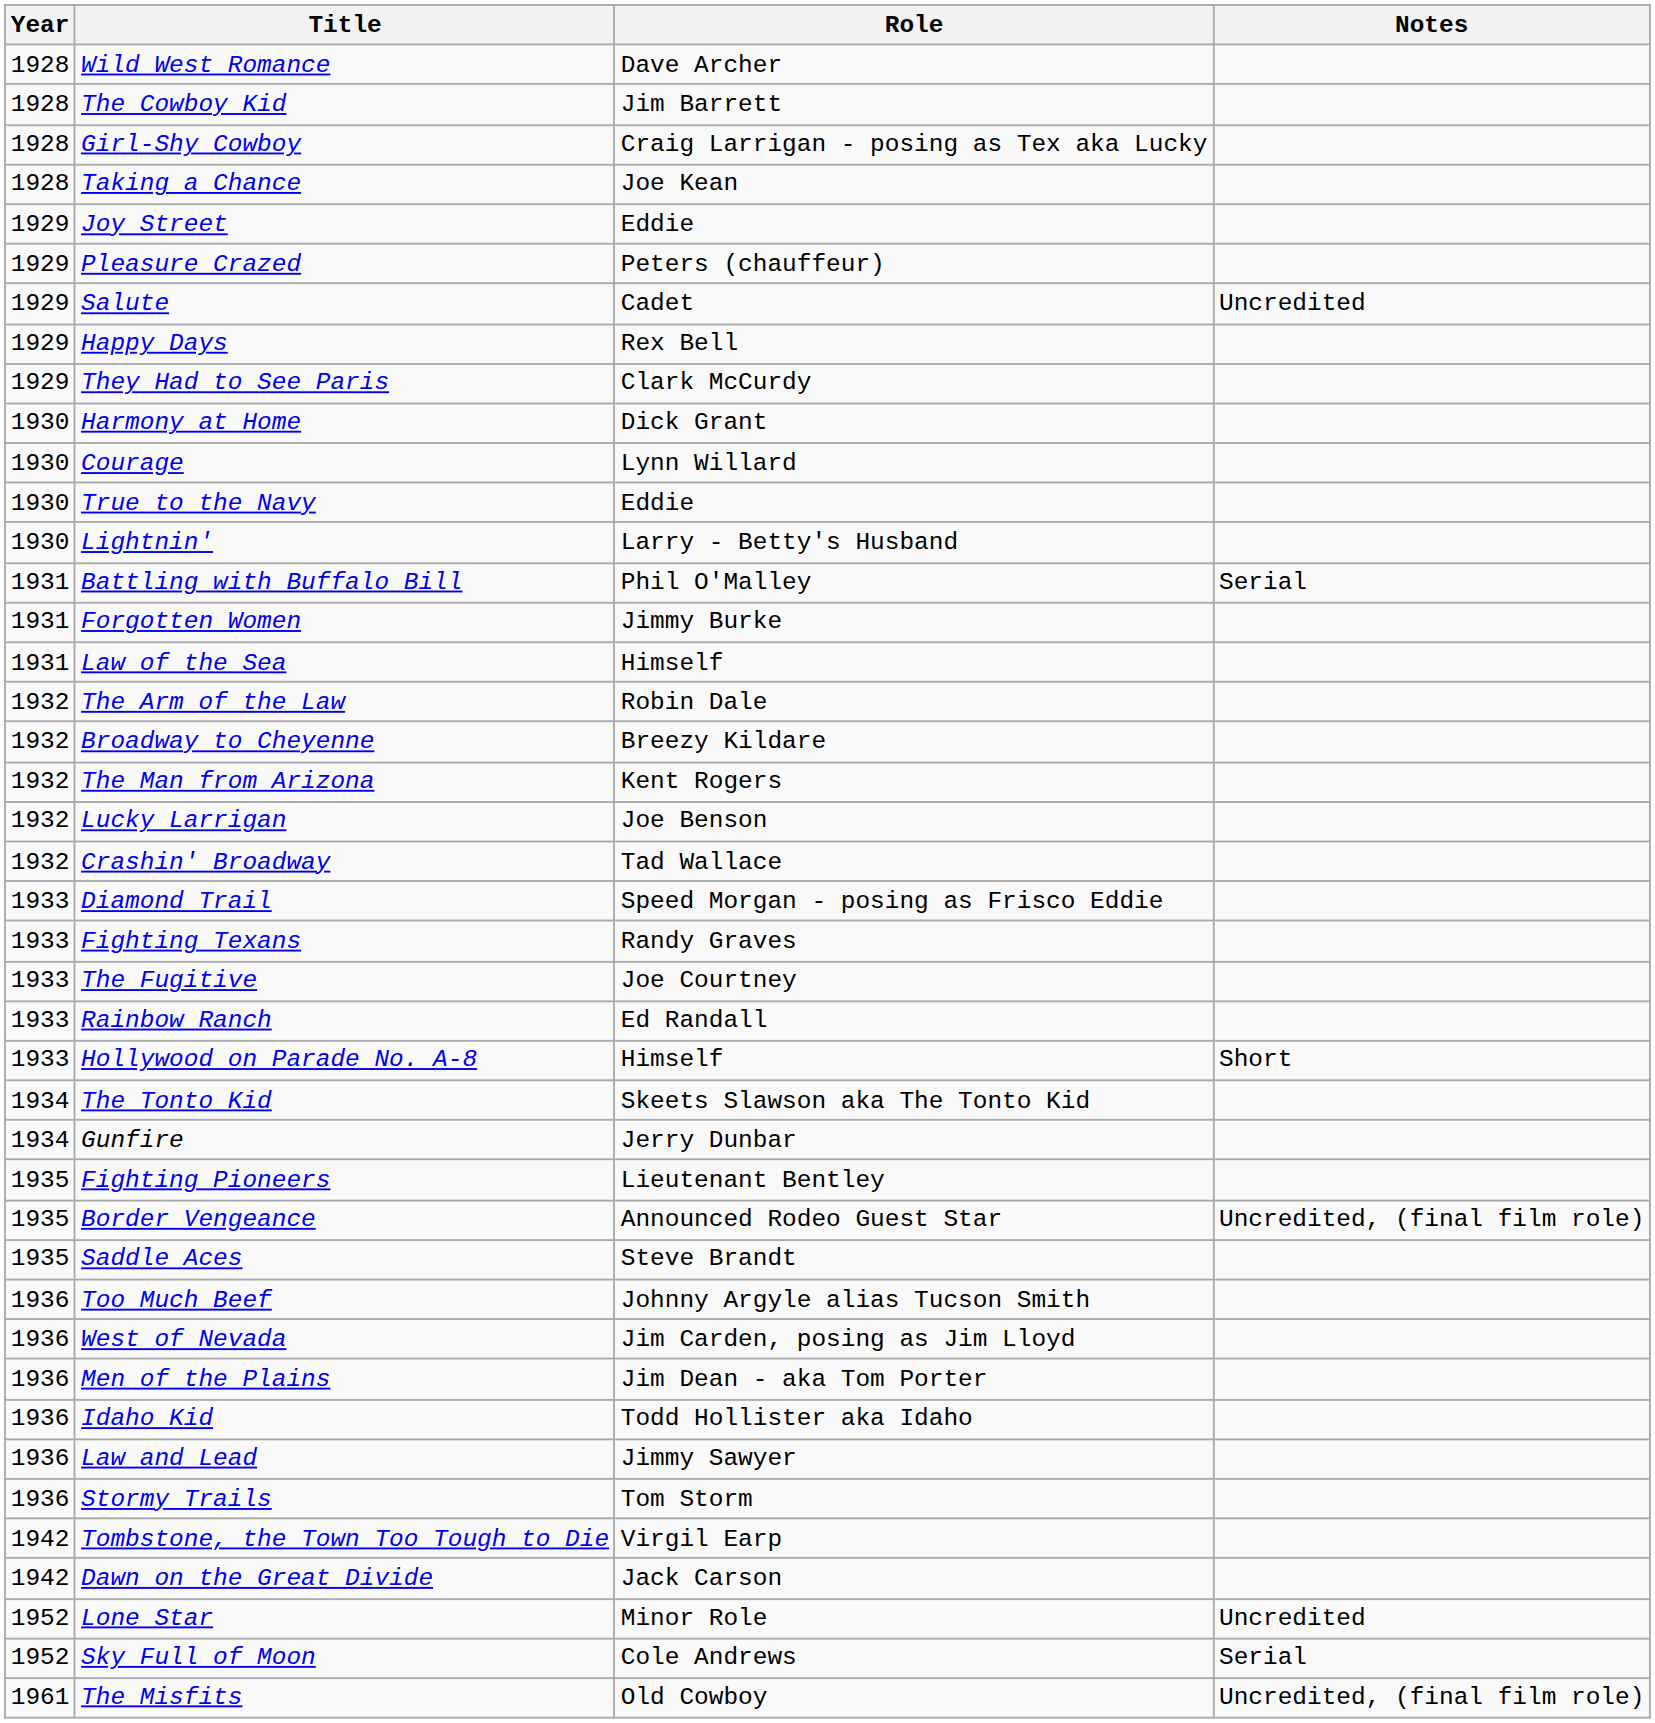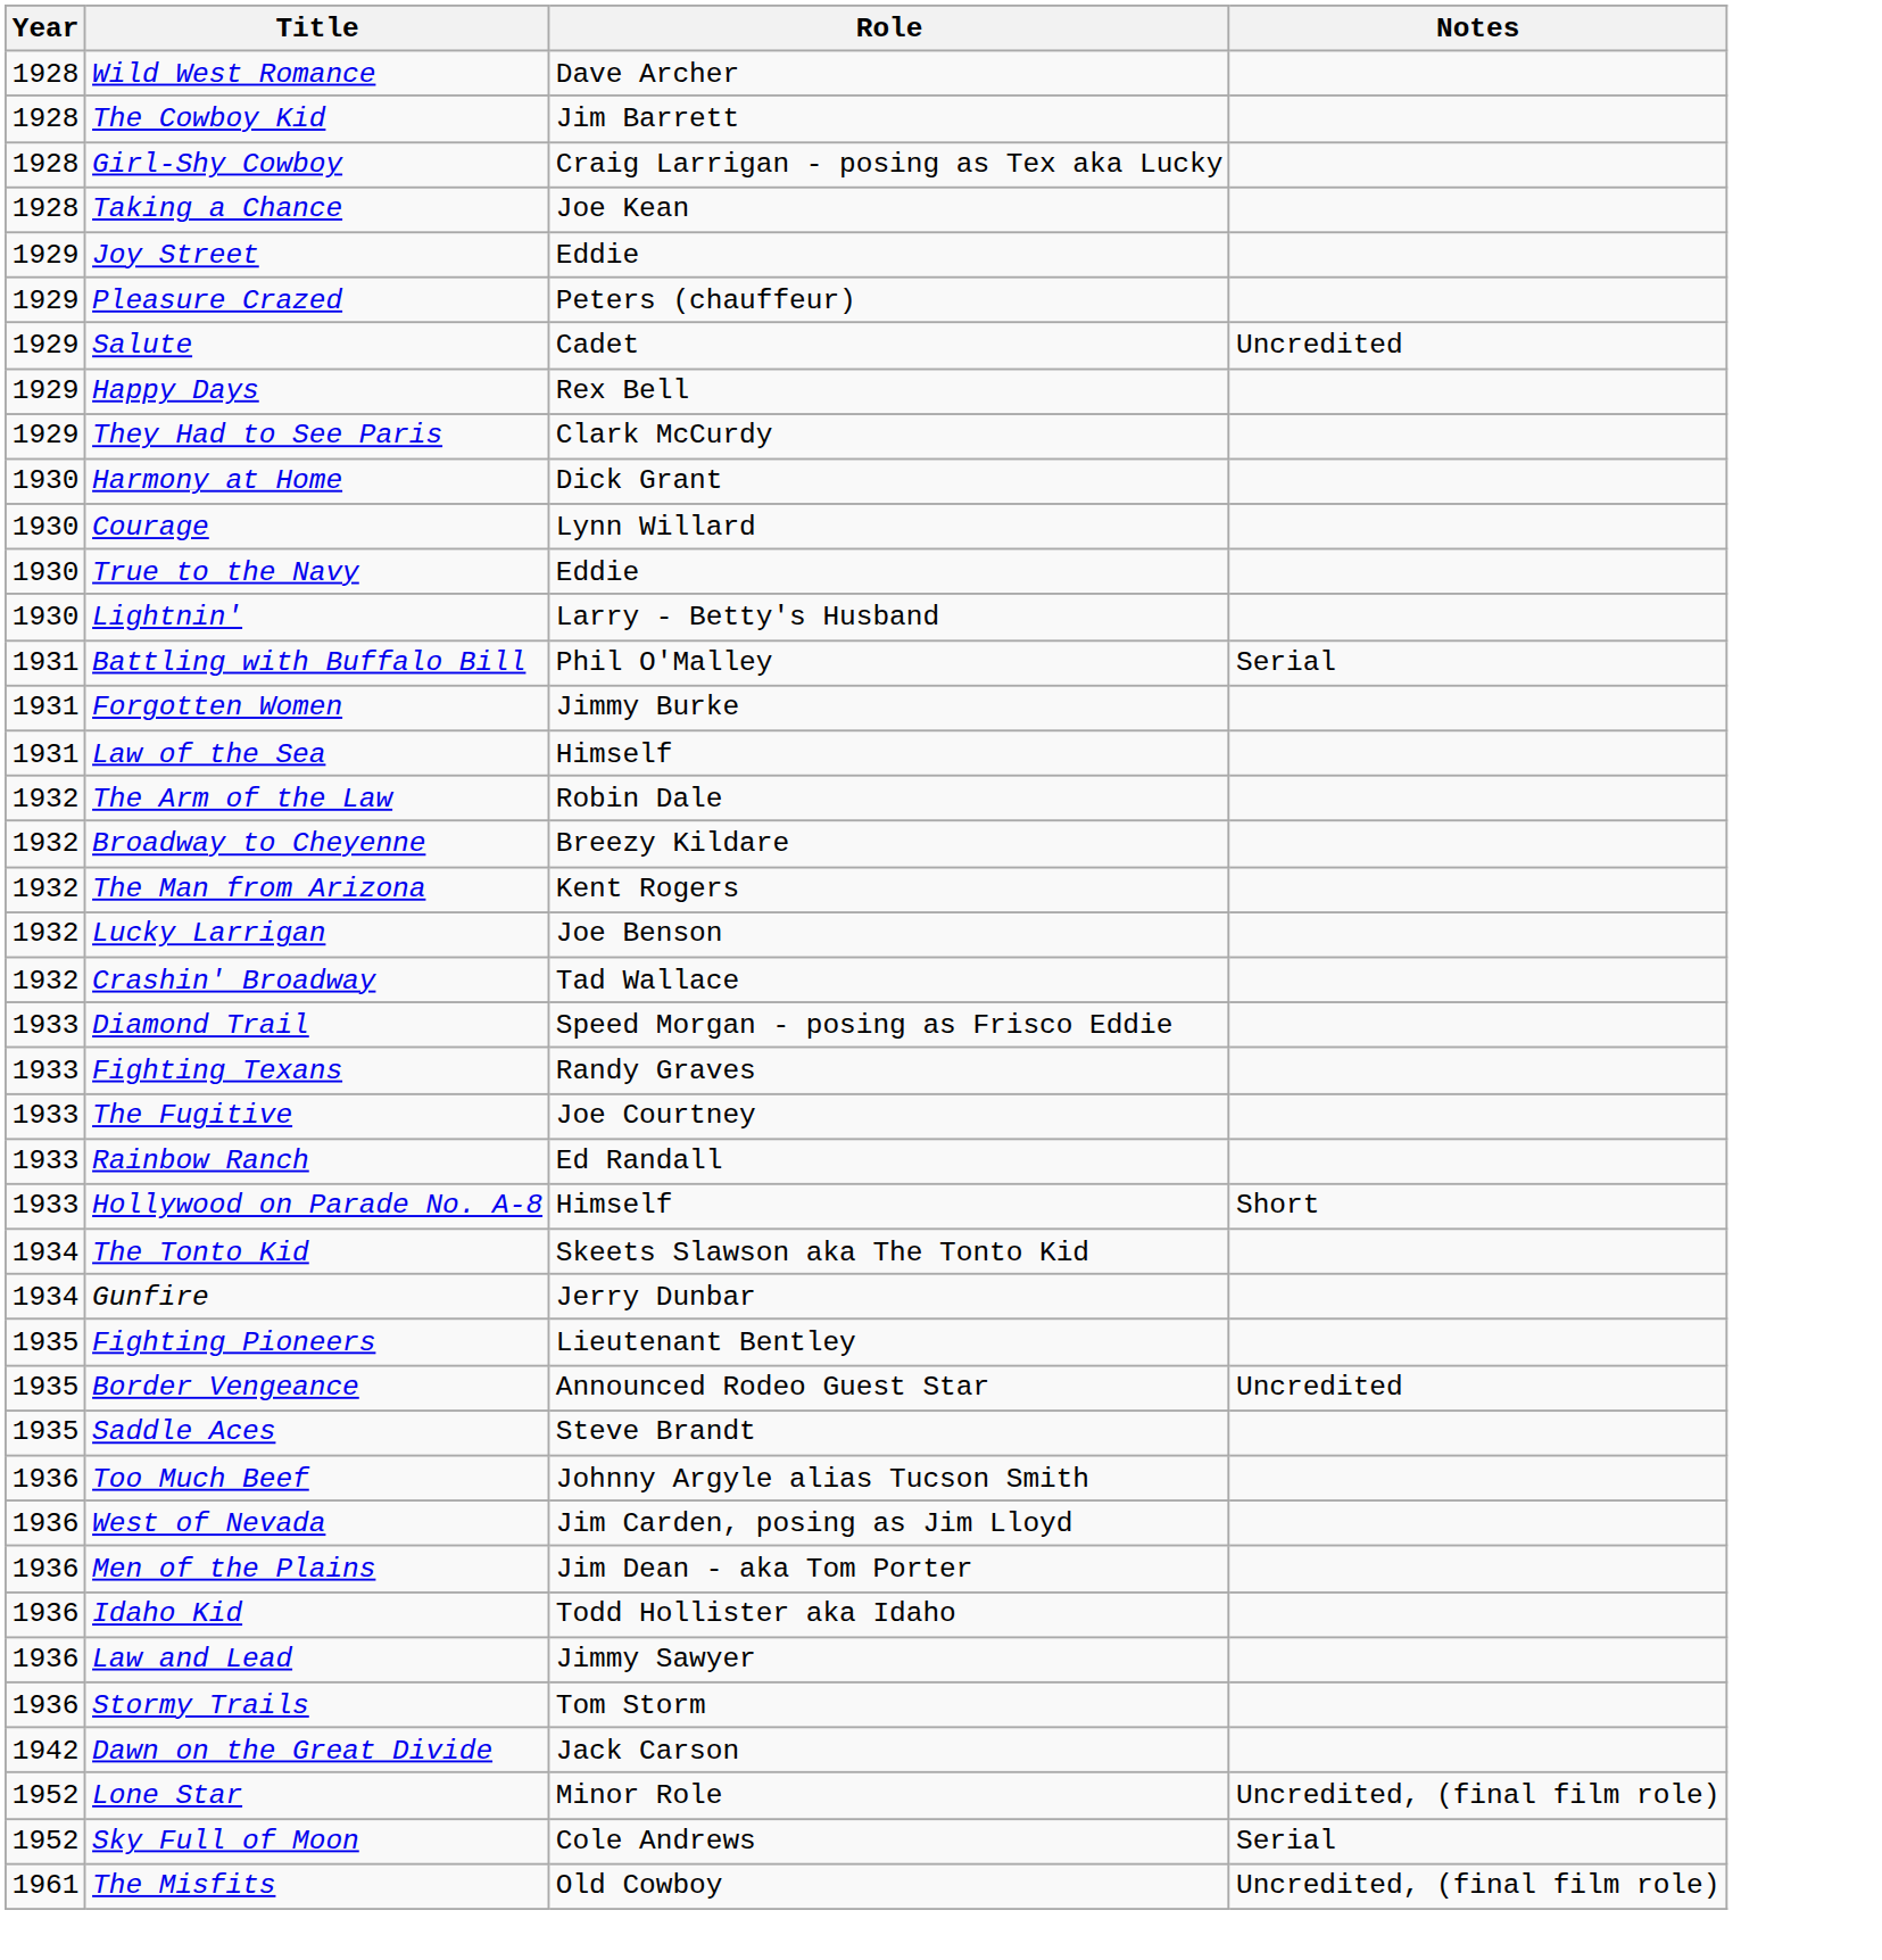Border Vengeance | Notes: Uncredited, (final film role) -> Uncredited
- row: 1942 | Tombstone, the Town Too Tough to Die | Virgil Earp
Lone Star | Notes: Uncredited -> Uncredited, (final film role)
